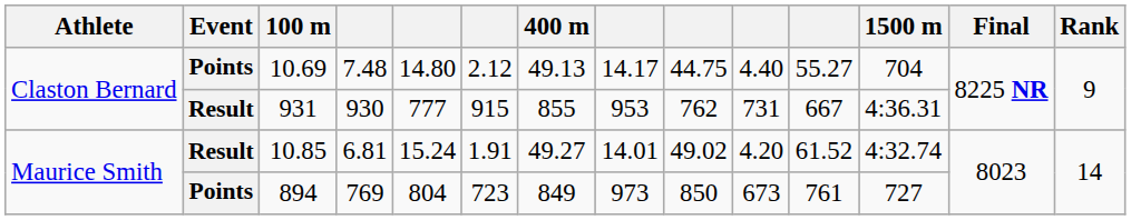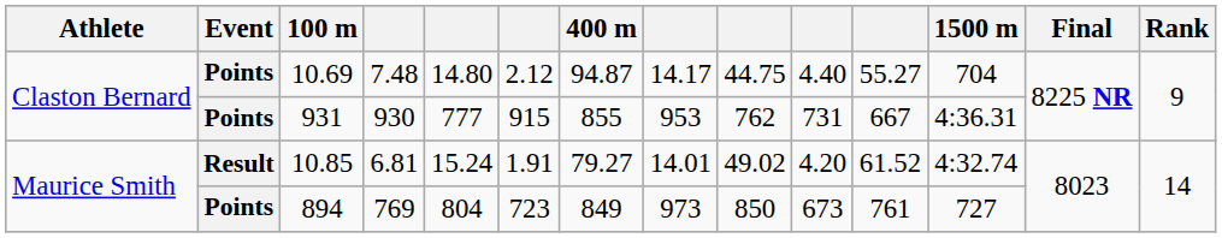10.69 | 400 m: 49.13 -> 94.87
931 | Event: Result -> Points
10.85 | 400 m: 49.27 -> 79.27
